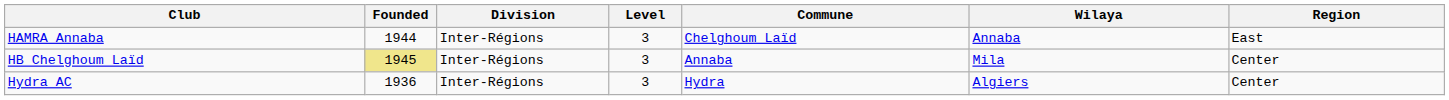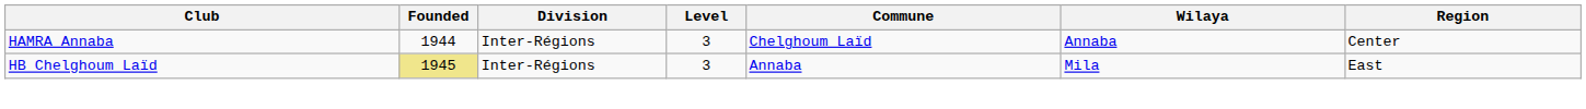HAMRA Annaba | Region: East -> Center
HB Chelghoum Laïd | Region: Center -> East
- row: Hydra AC | 1936 | Inter-Régions | 3 | Hydra | Algiers | Center
